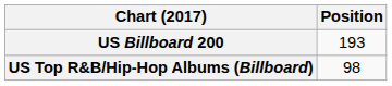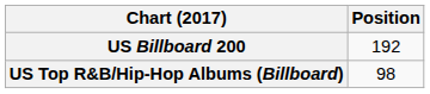US Billboard 200 | Position: 193 -> 192
